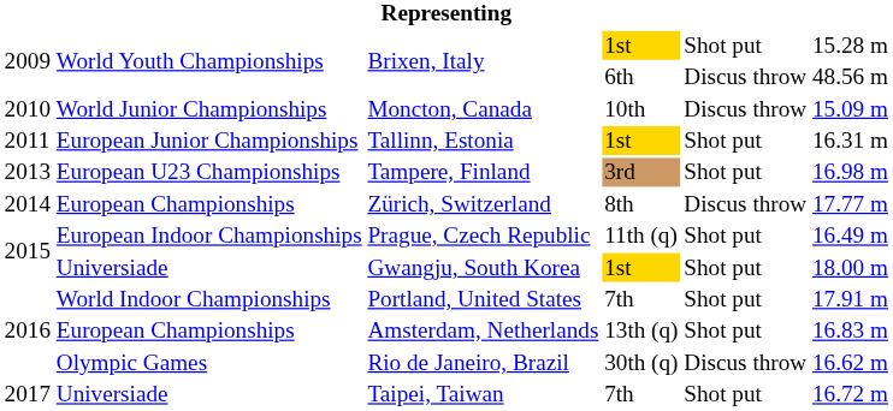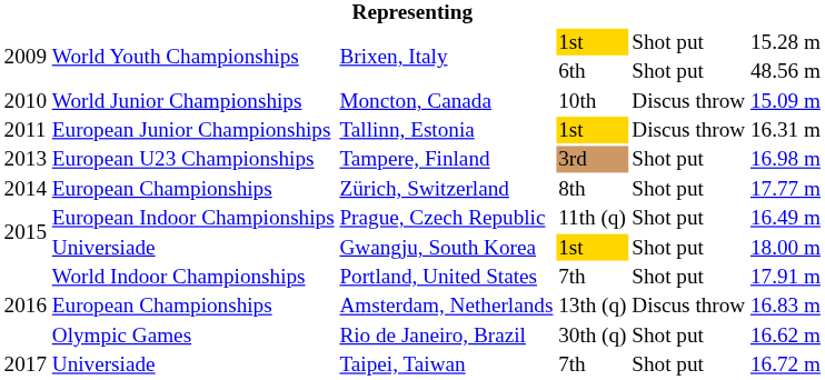Brixen, Italy / 6th | column 5: Discus throw -> Shot put
Tallinn, Estonia | column 5: Shot put -> Discus throw
Zürich, Switzerland | column 5: Discus throw -> Shot put
Amsterdam, Netherlands | column 5: Shot put -> Discus throw
Rio de Janeiro, Brazil | column 5: Discus throw -> Shot put
